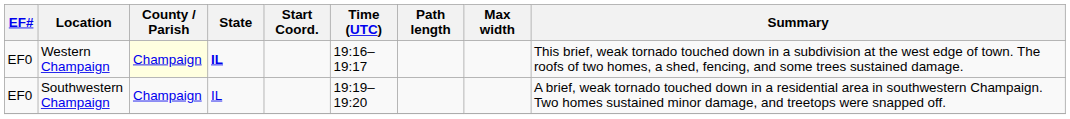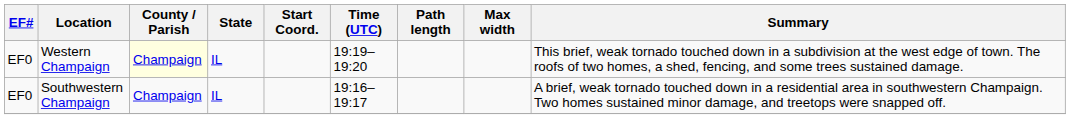Western Champaign | State: bold -> normal
Western Champaign | Time (UTC): 19:16–19:17 -> 19:19–19:20
Southwestern Champaign | Time (UTC): 19:19–19:20 -> 19:16–19:17
